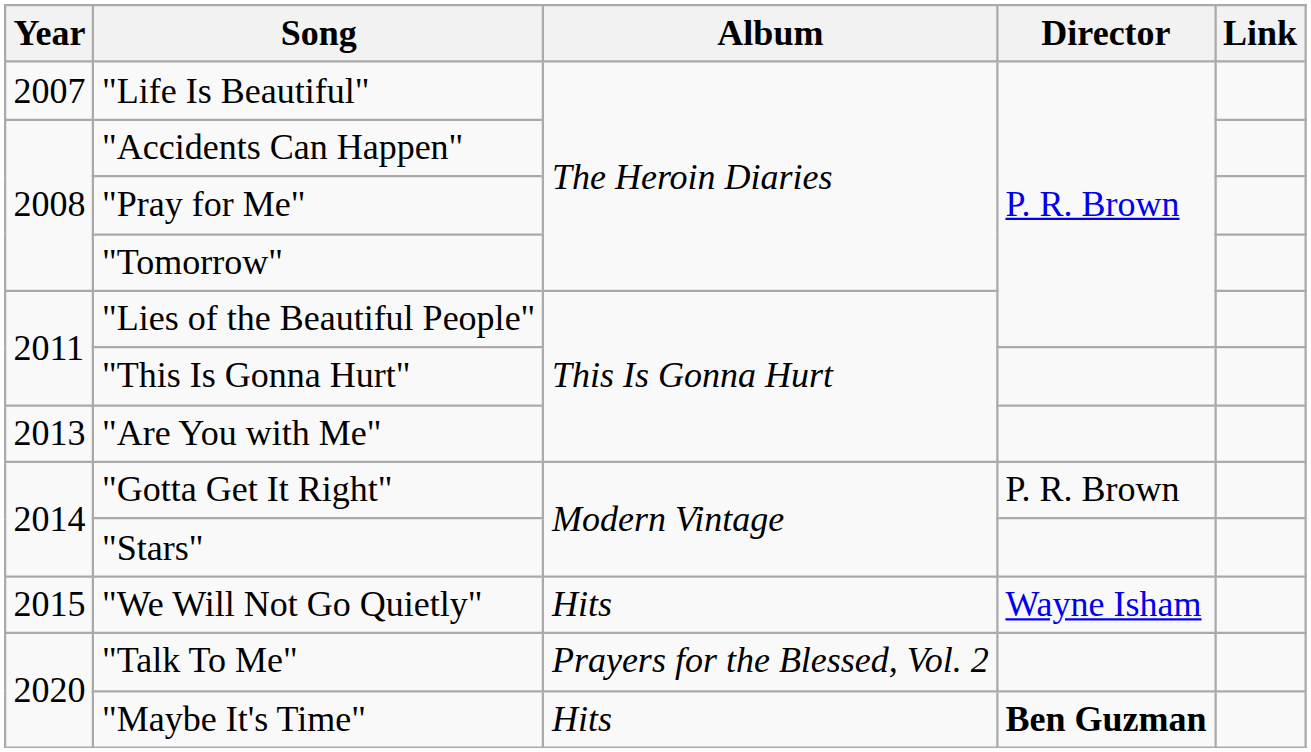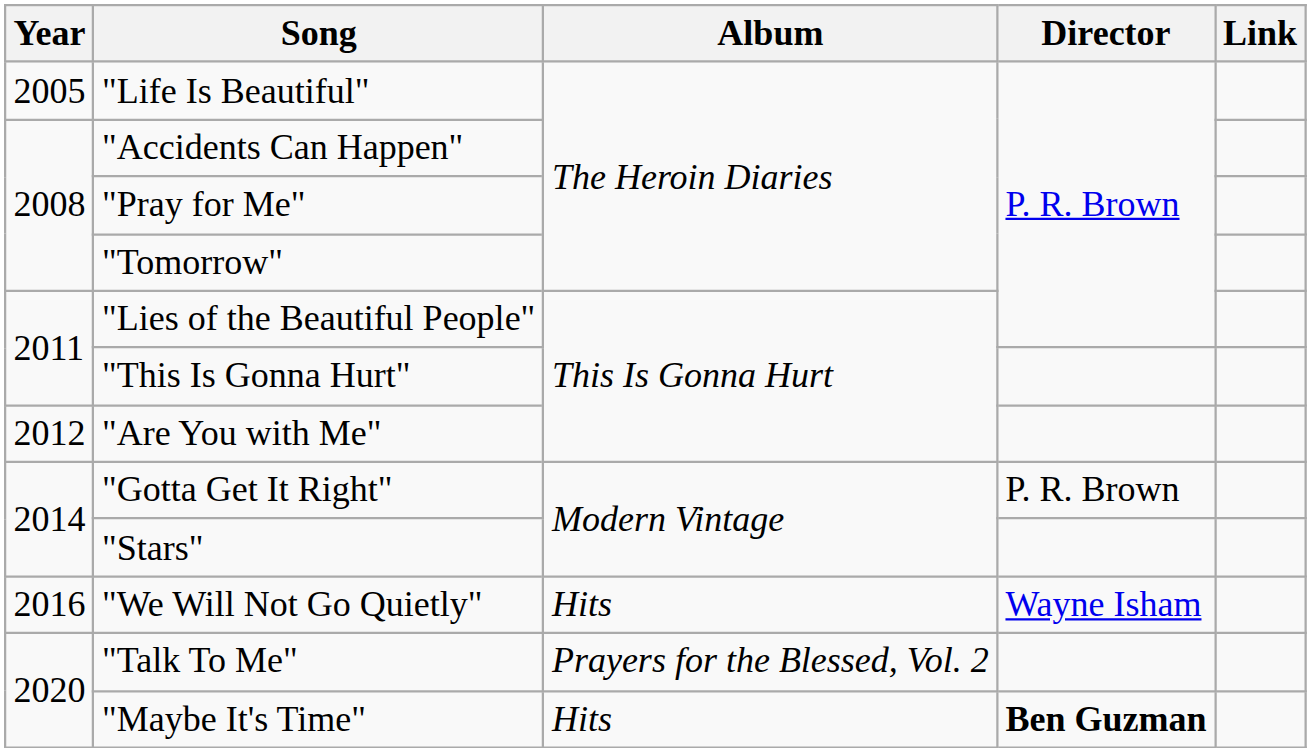"Life Is Beautiful" | Year: 2007 -> 2005
"Are You with Me" | Year: 2013 -> 2012
"We Will Not Go Quietly" | Year: 2015 -> 2016
